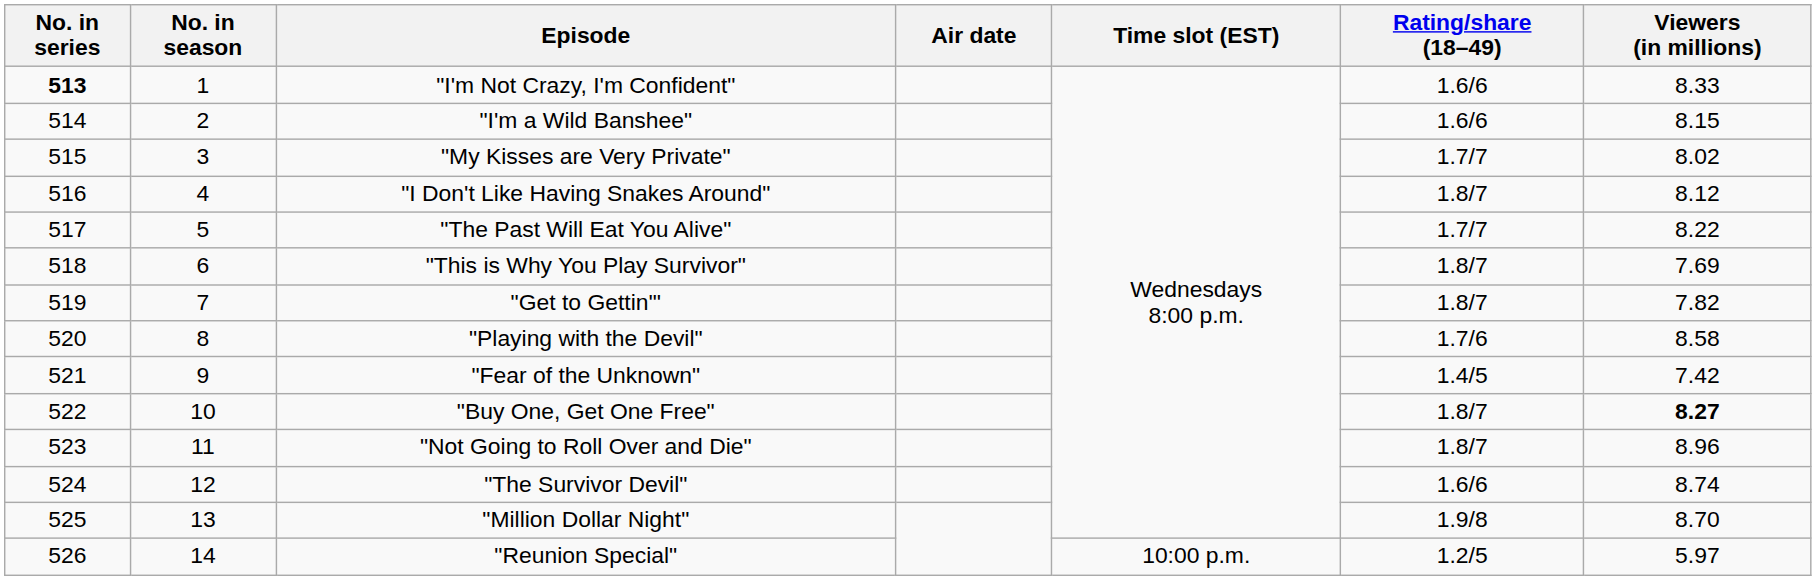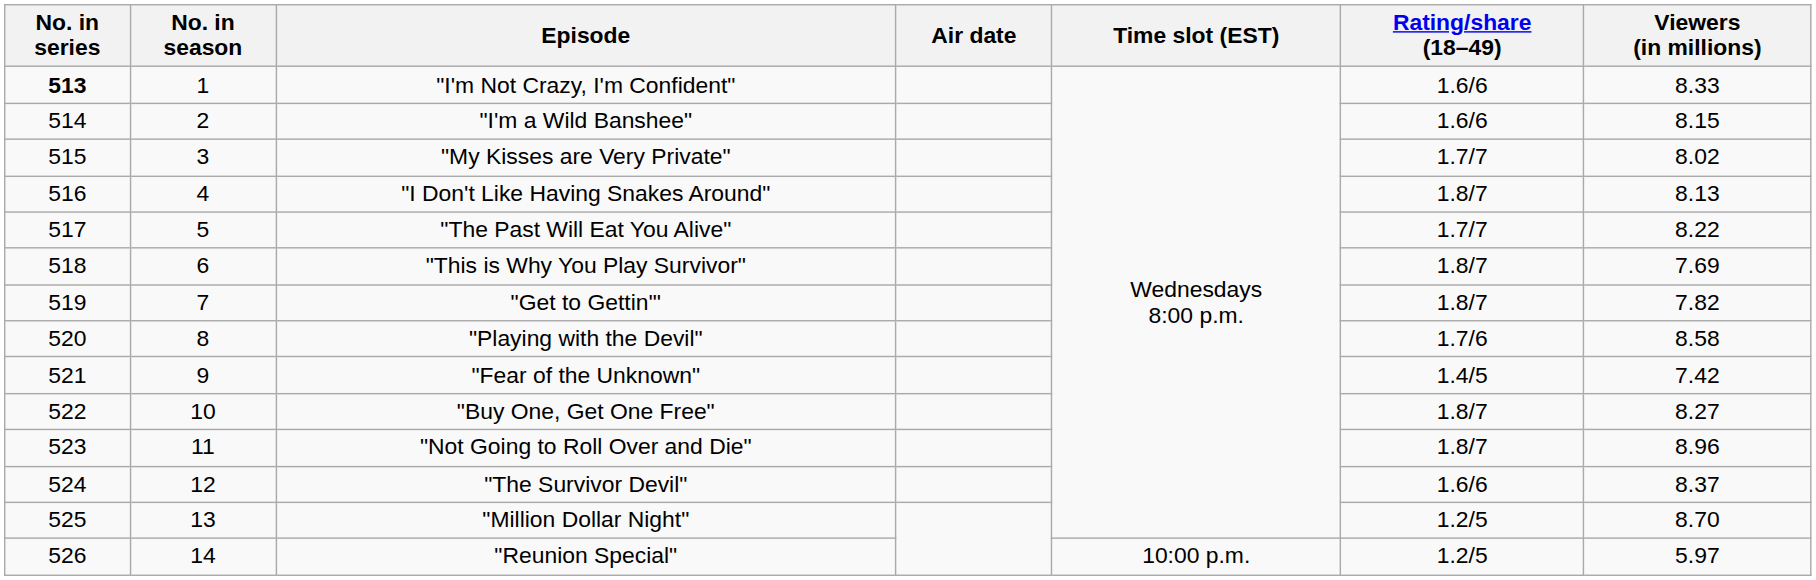"I Don't Like Having Snakes Around" | Viewers (in millions): 8.12 -> 8.13
"Buy One, Get One Free" | Viewers (in millions): bold -> normal
"The Survivor Devil" | Viewers (in millions): 8.74 -> 8.37
"Million Dollar Night" | Rating/share (18–49): 1.9/8 -> 1.2/5
